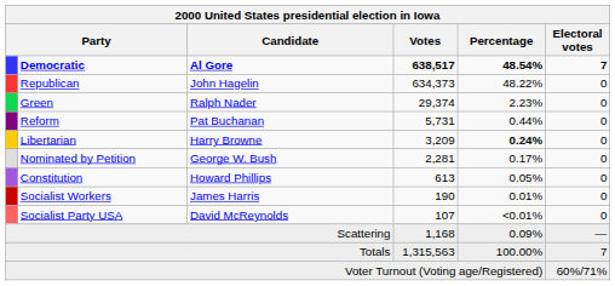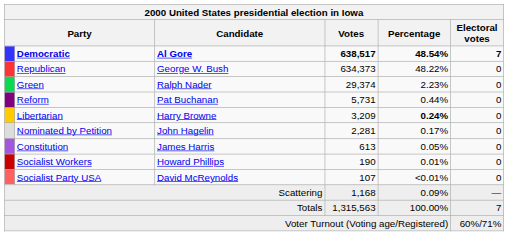Republican | Candidate: John Hagelin -> George W. Bush
Nominated by Petition | Candidate: George W. Bush -> John Hagelin
Constitution | Candidate: Howard Phillips -> James Harris
Socialist Workers | Candidate: James Harris -> Howard Phillips
